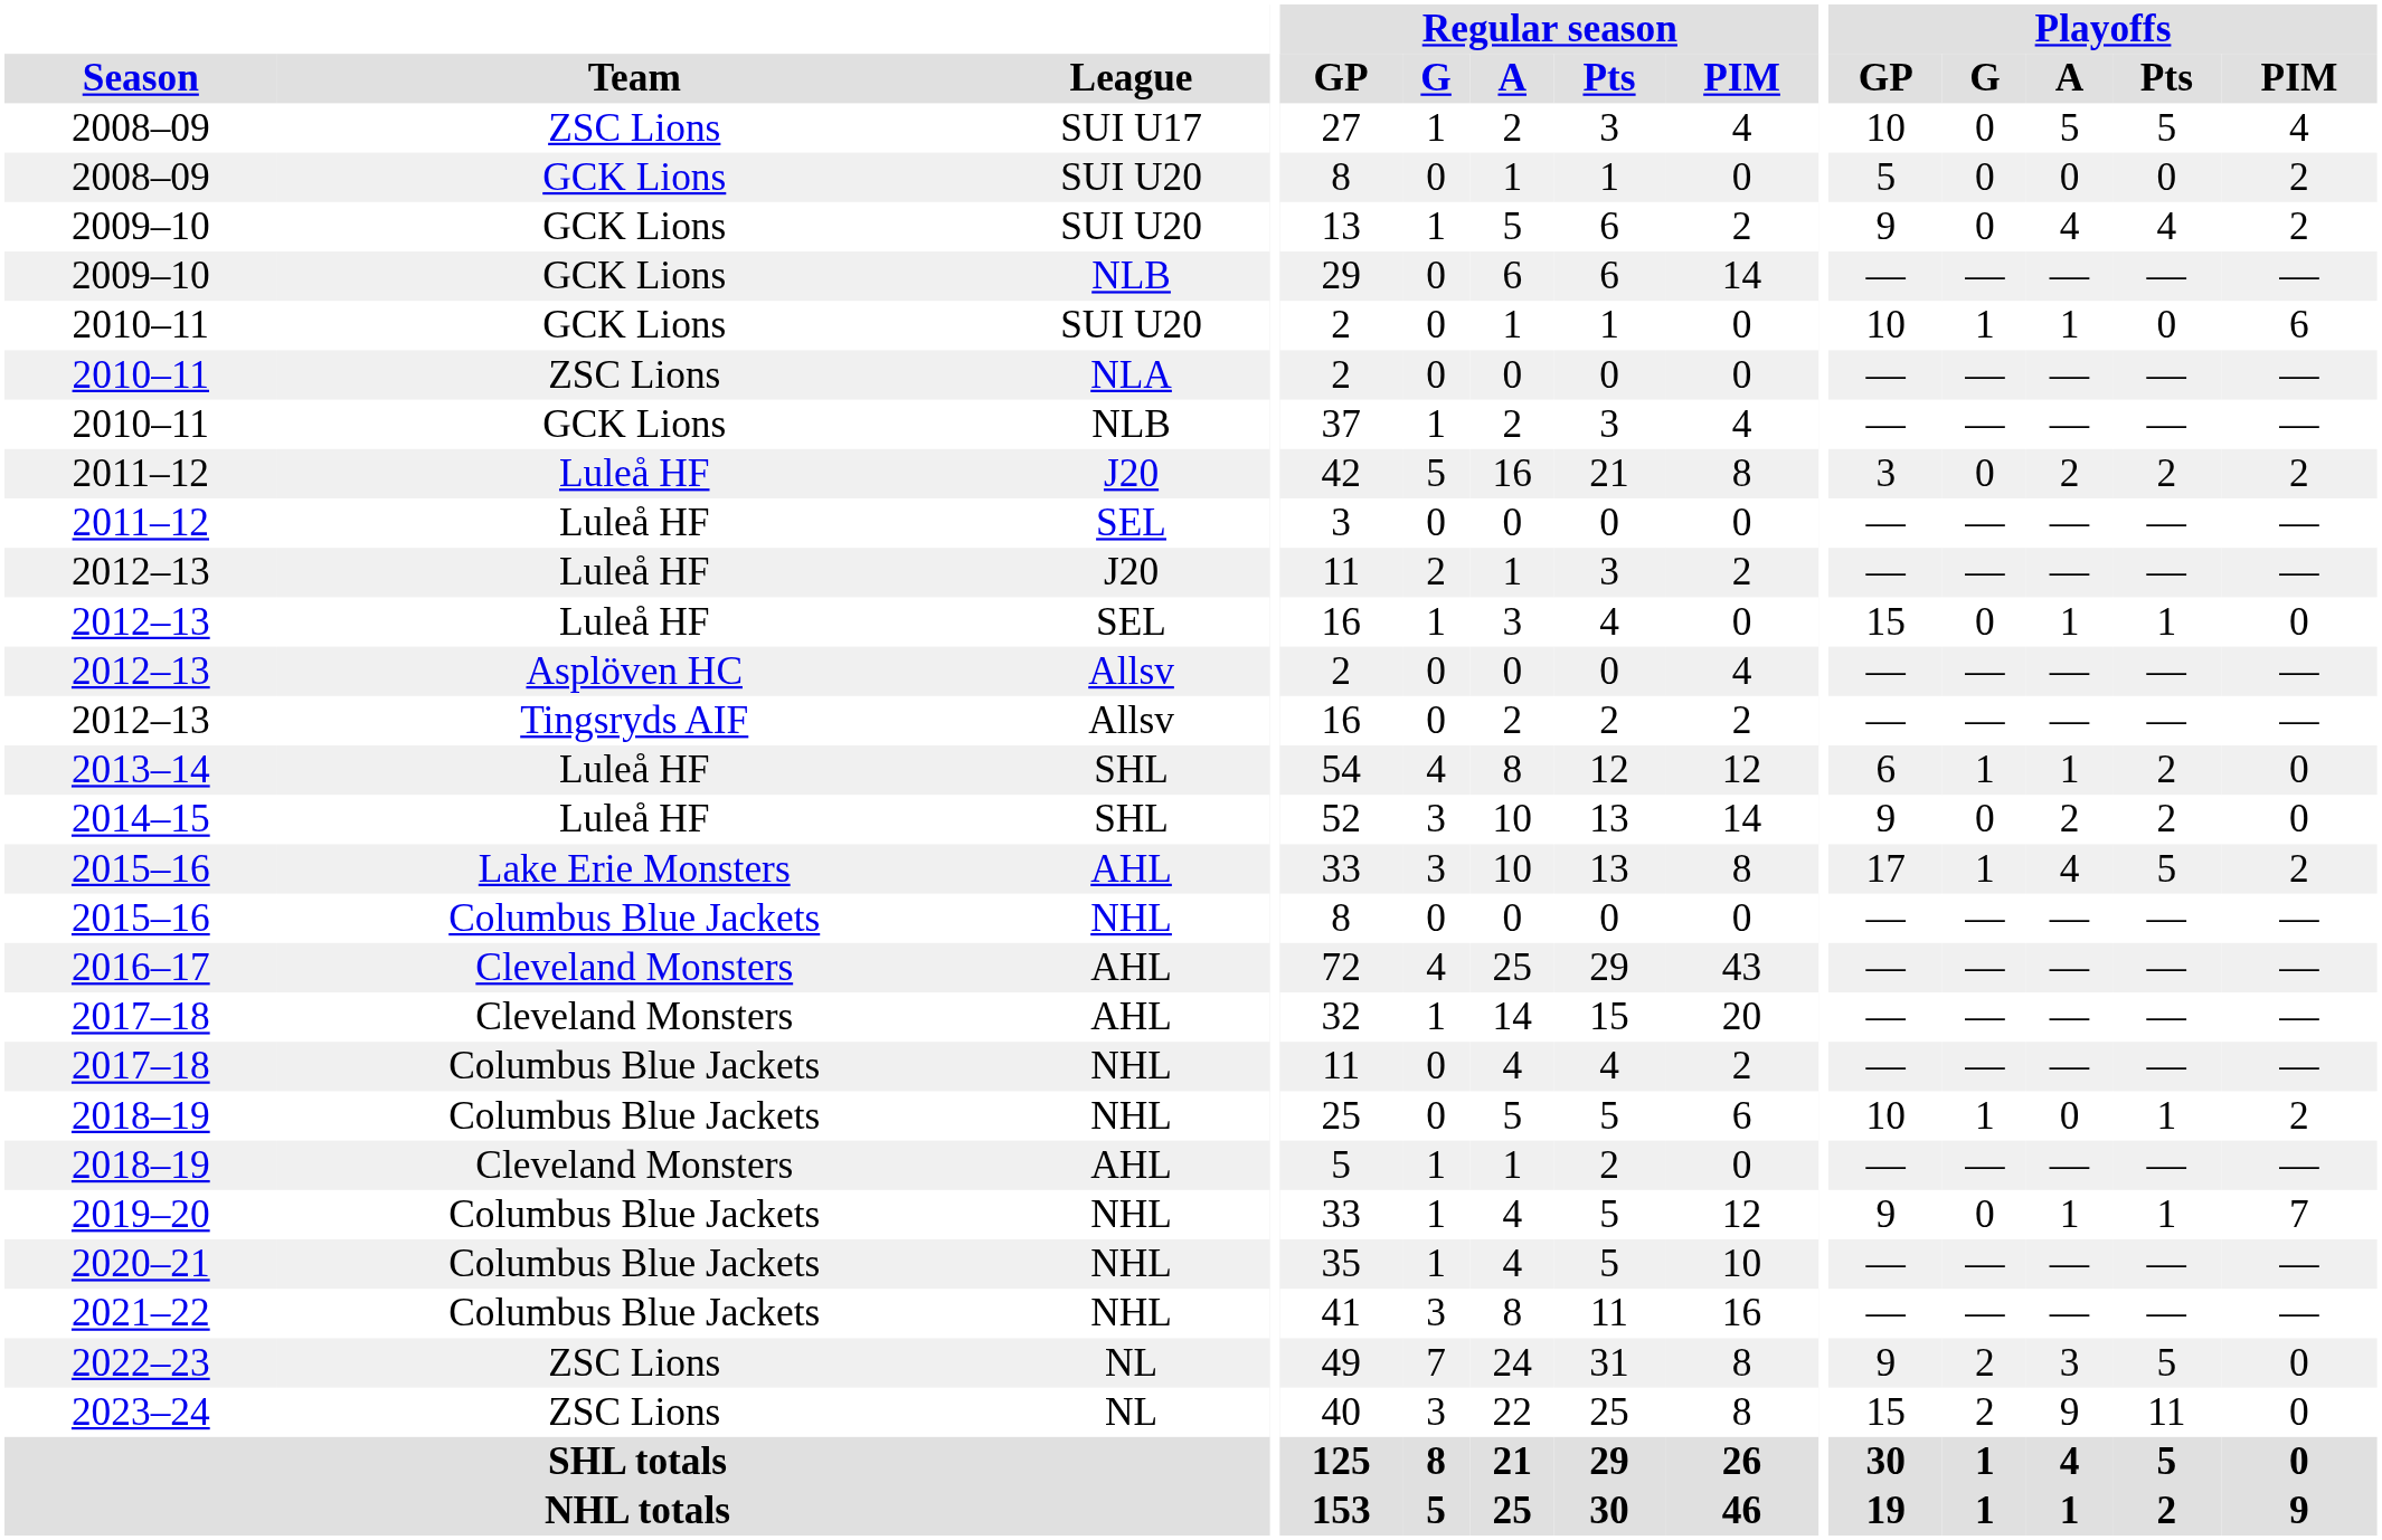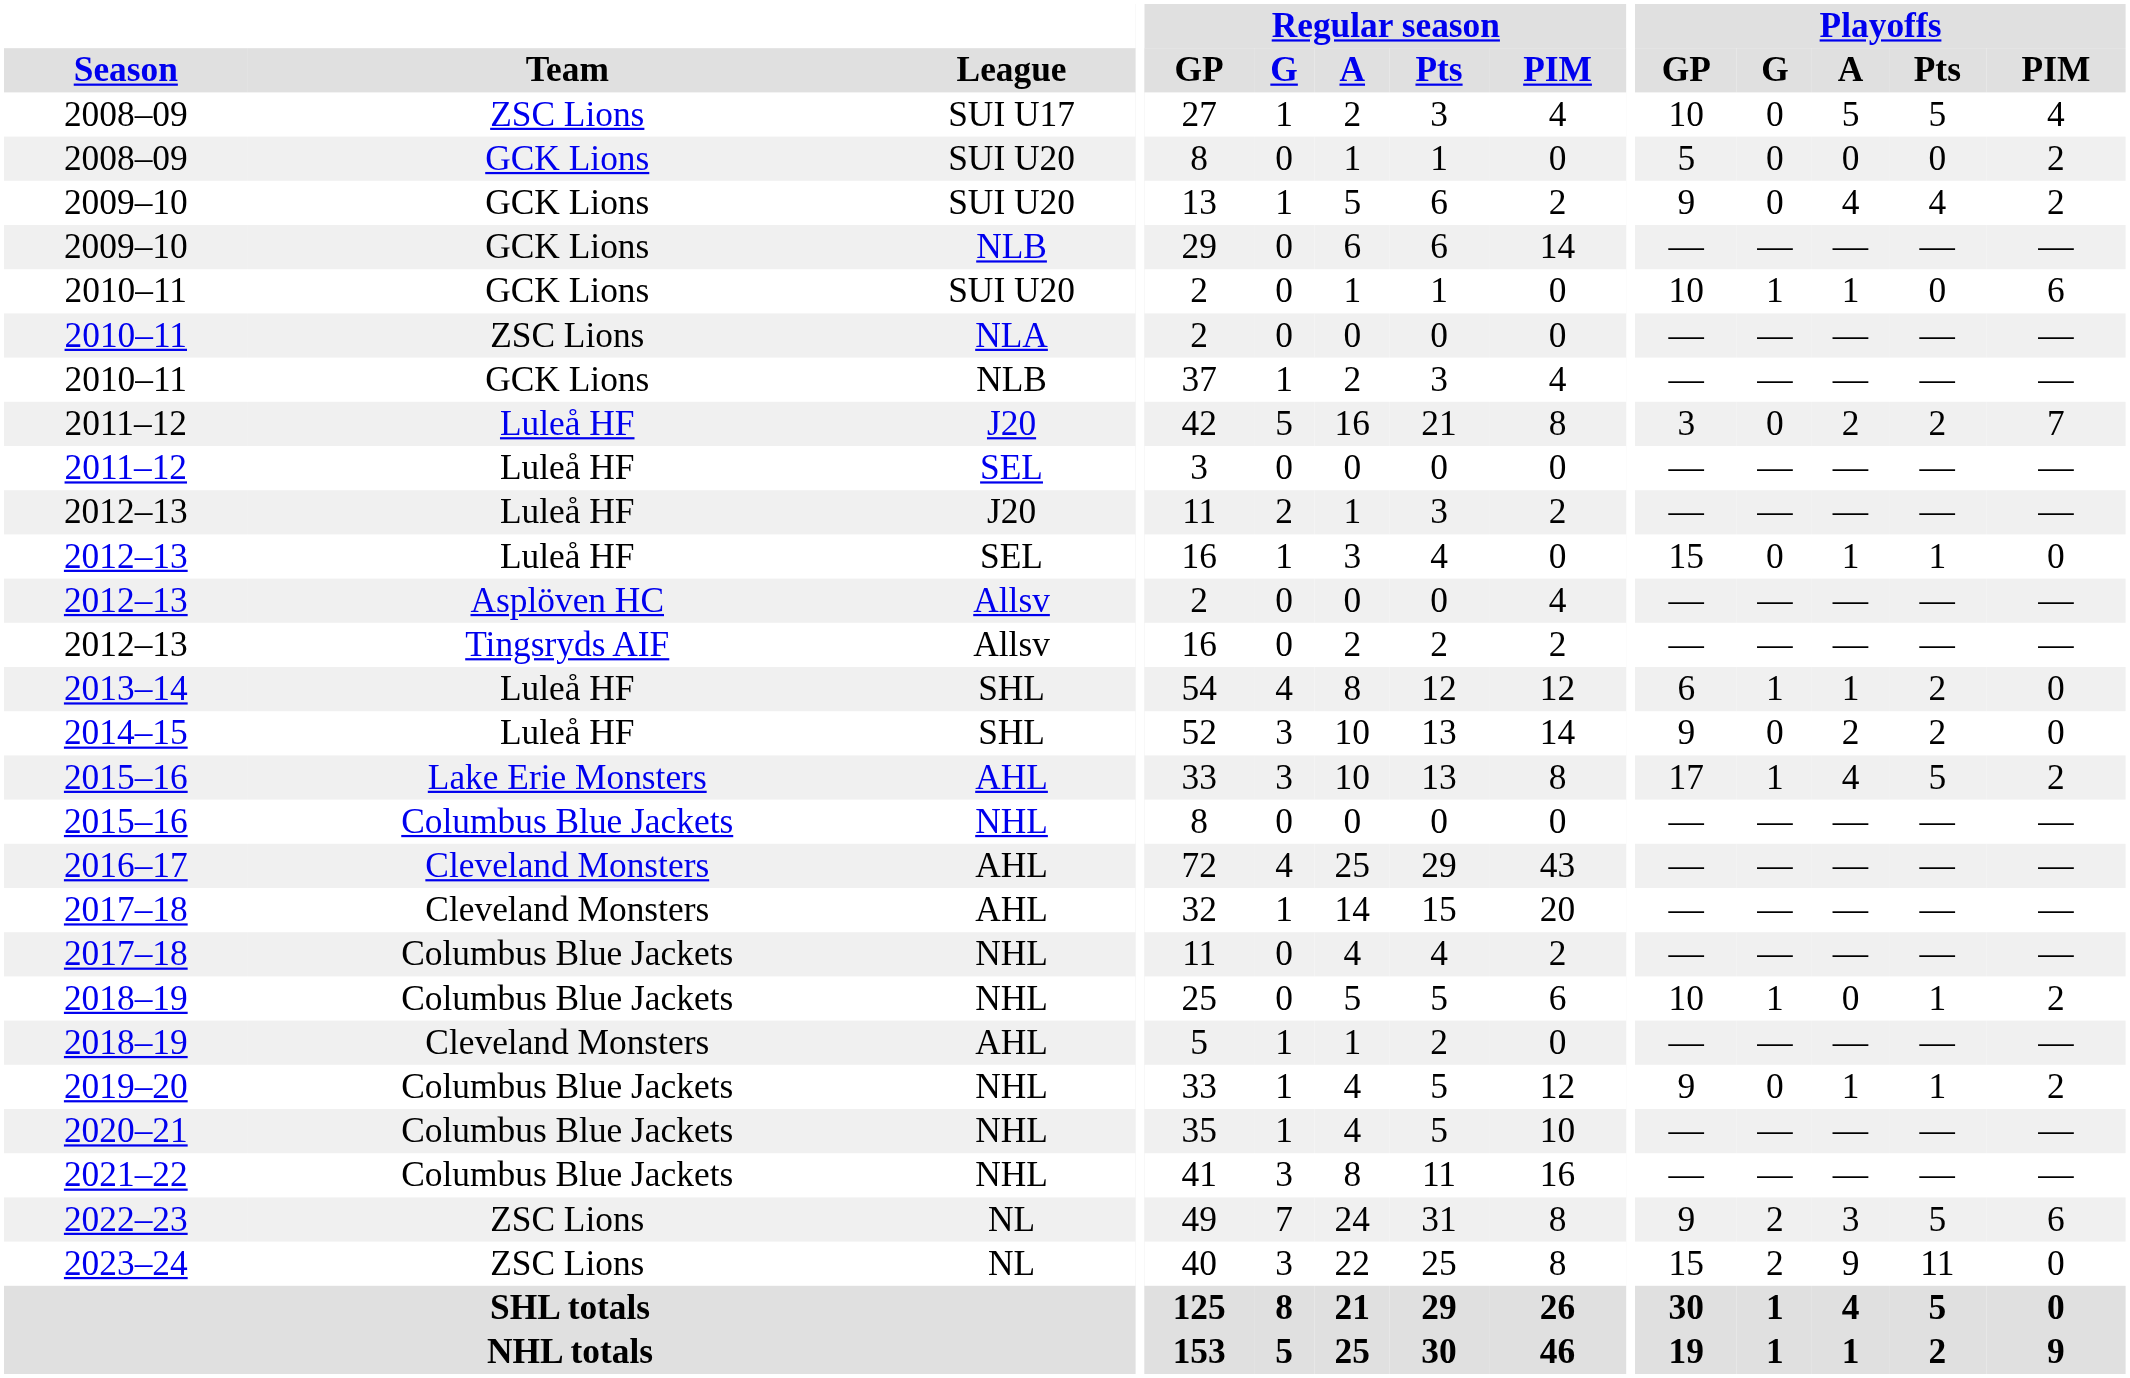2011–12 / J20 | Playoffs / PIM: 2 -> 7
2019–20 | Playoffs / PIM: 7 -> 2
2022–23 | Playoffs / PIM: 0 -> 6
